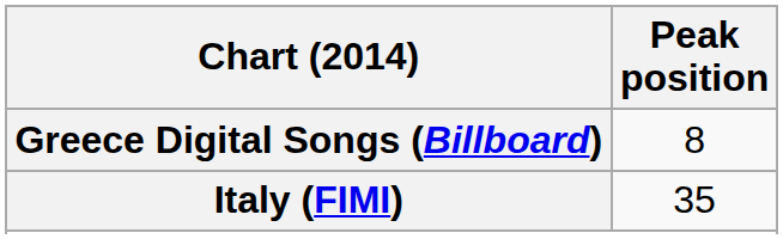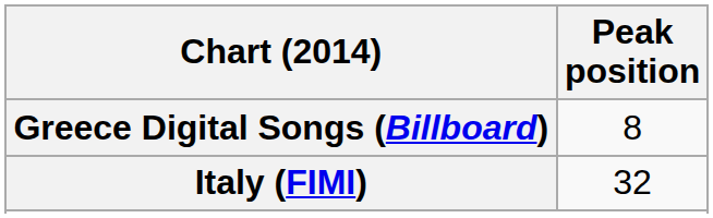Italy (FIMI) | Peak position: 35 -> 32
